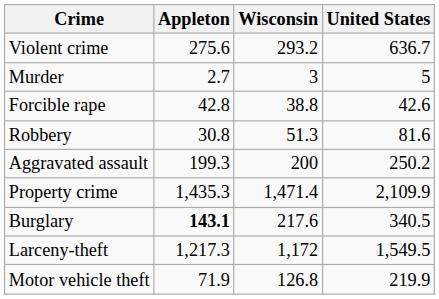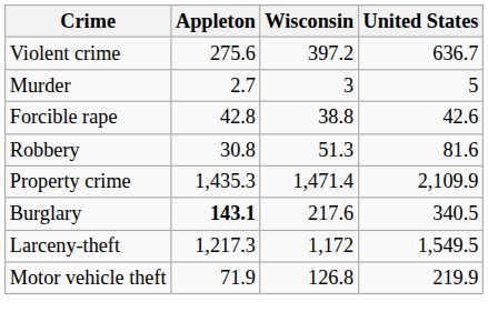Violent crime | Wisconsin: 293.2 -> 397.2
- row: Aggravated assault | 199.3 | 200 | 250.2
